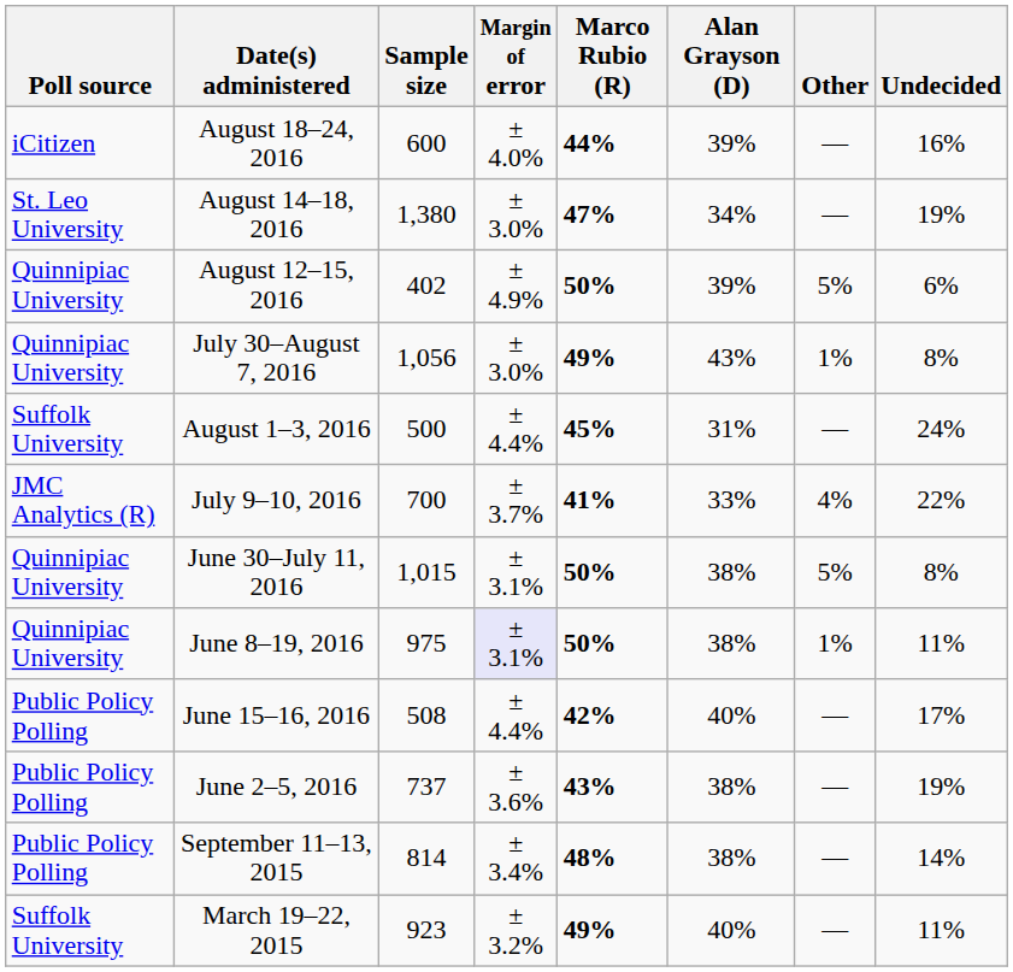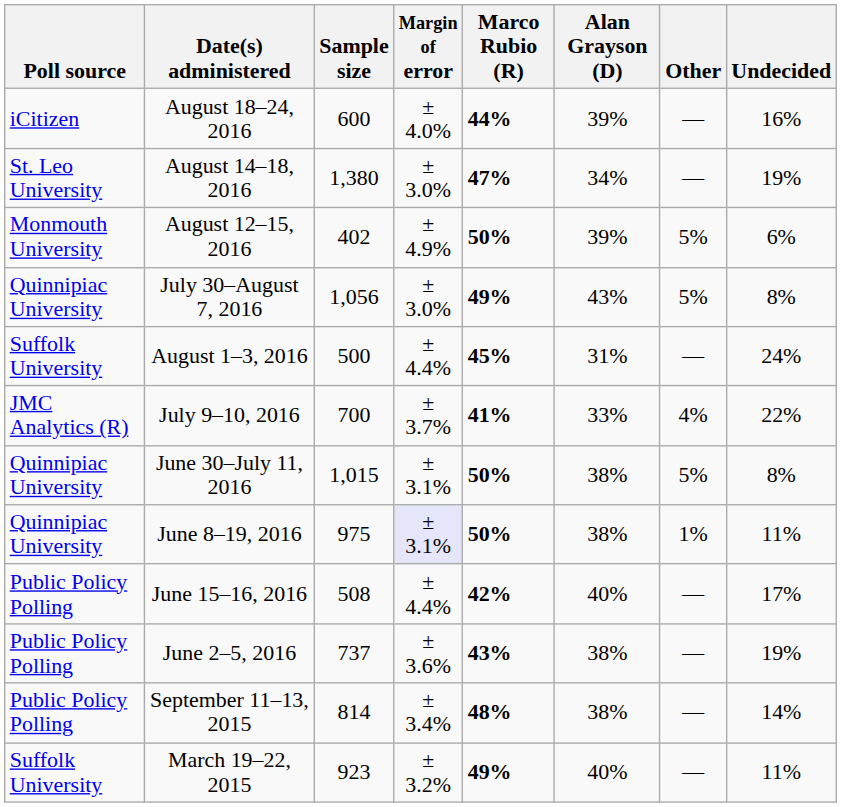August 12–15, 2016 | Poll source: Quinnipiac University -> Monmouth University
July 30–August 7, 2016 | Other: 1% -> 5%
